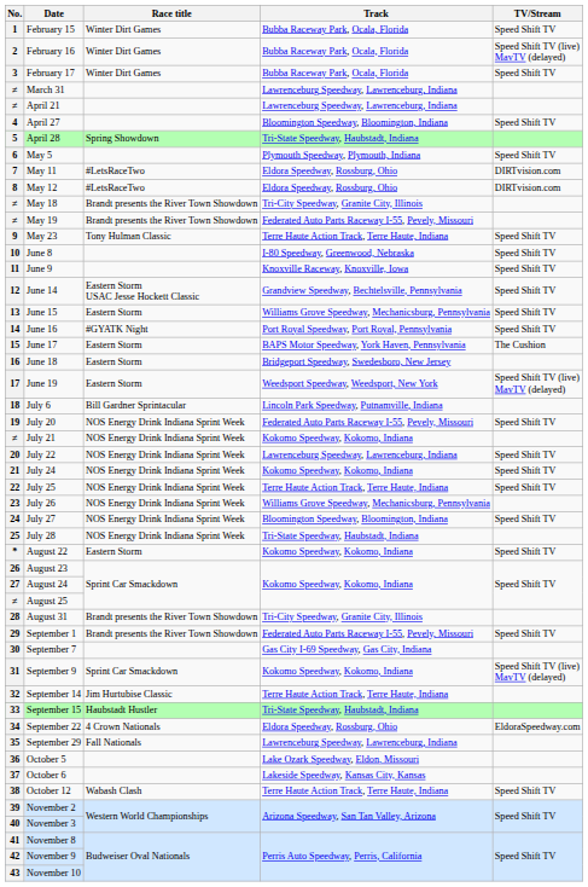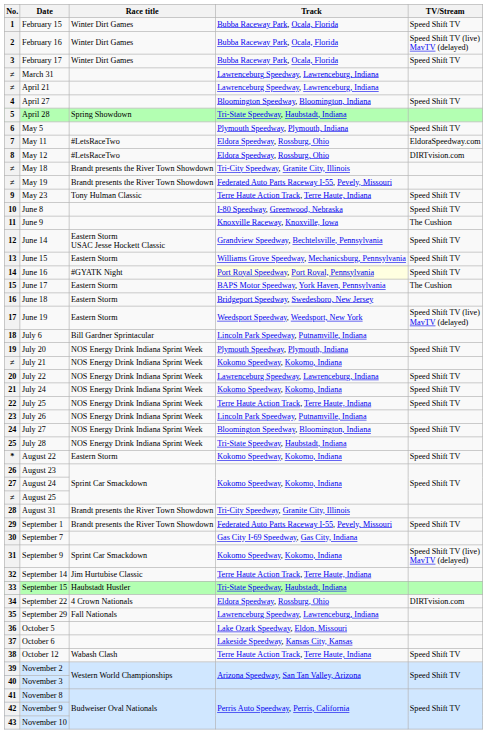7 | TV/Stream: DIRTvision.com -> EldoraSpeedway.com
11 | TV/Stream: Speed Shift TV -> The Cushion
14 | Track: no background -> lightyellow background
19 | Track: Federated Auto Parts Raceway I-55, Pevely, Missouri -> Plymouth Speedway, Plymouth, Indiana
23 | Track: Williams Grove Speedway, Mechanicsburg, Pennsylvania -> Lincoln Park Speedway, Putnamville, Indiana
34 | TV/Stream: EldoraSpeedway.com -> DIRTvision.com
